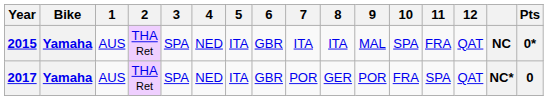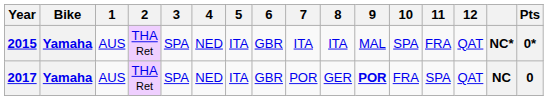2015 | column 15: NC -> NC*
2017 | 9: normal -> bold
2017 | column 15: NC* -> NC
